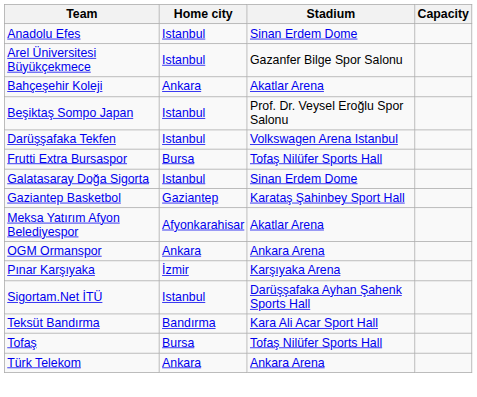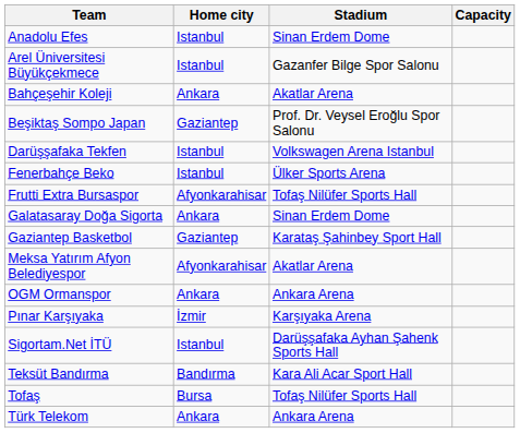Beşiktaş Sompo Japan | Home city: Istanbul -> Gaziantep
+ row: Fenerbahçe Beko | Istanbul | Ülker Sports Arena
Frutti Extra Bursaspor | Home city: Bursa -> Afyonkarahisar
Galatasaray Doğa Sigorta | Home city: Istanbul -> Ankara
